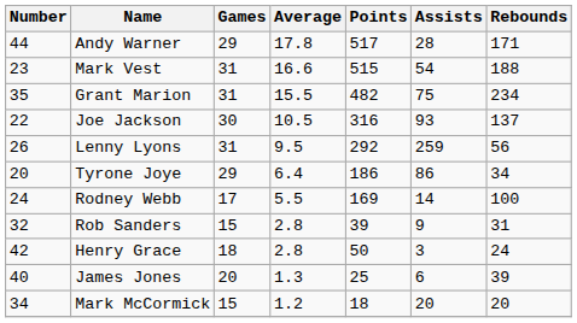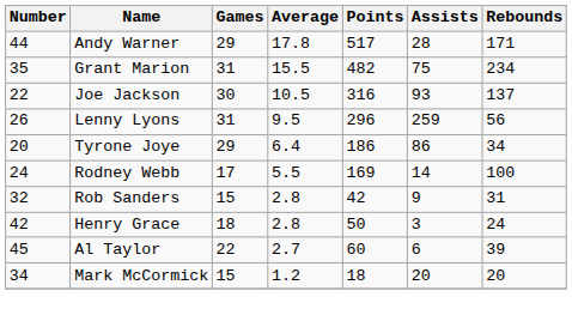- row: 23 | Mark Vest | 31 | 16.6 | 515 | 54 | 188
Lenny Lyons | Points: 292 -> 296
Rob Sanders | Points: 39 -> 42
+ row: 45 | Al Taylor | 22 | 2.7 | 60 | 6 | 39
- row: 40 | James Jones | 20 | 1.3 | 25 | 6 | 39
